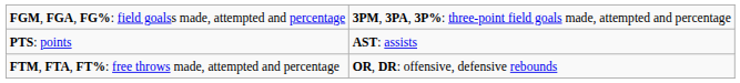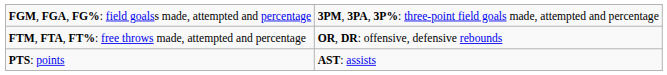rows swapped: FTM, FTA, FT%: free throws made, attempted and percentage <-> PTS: points
